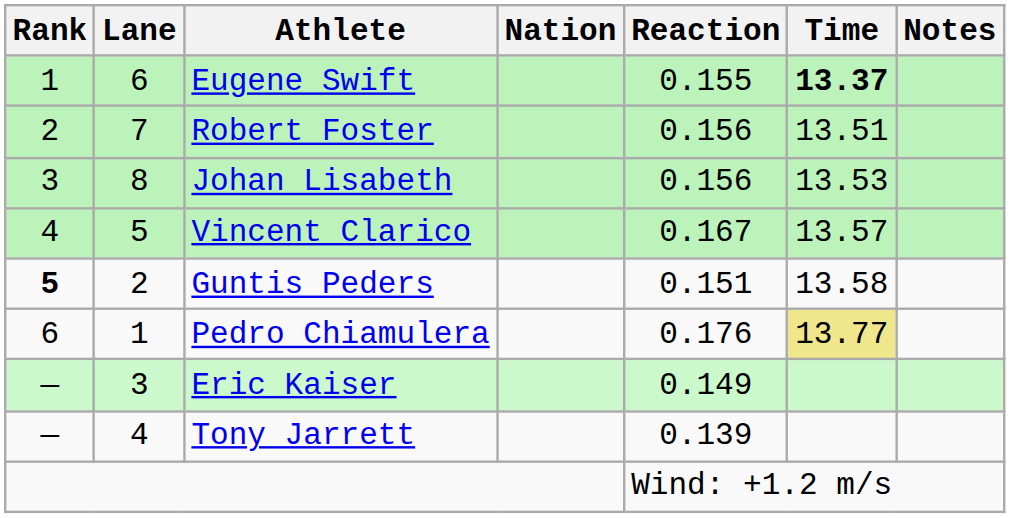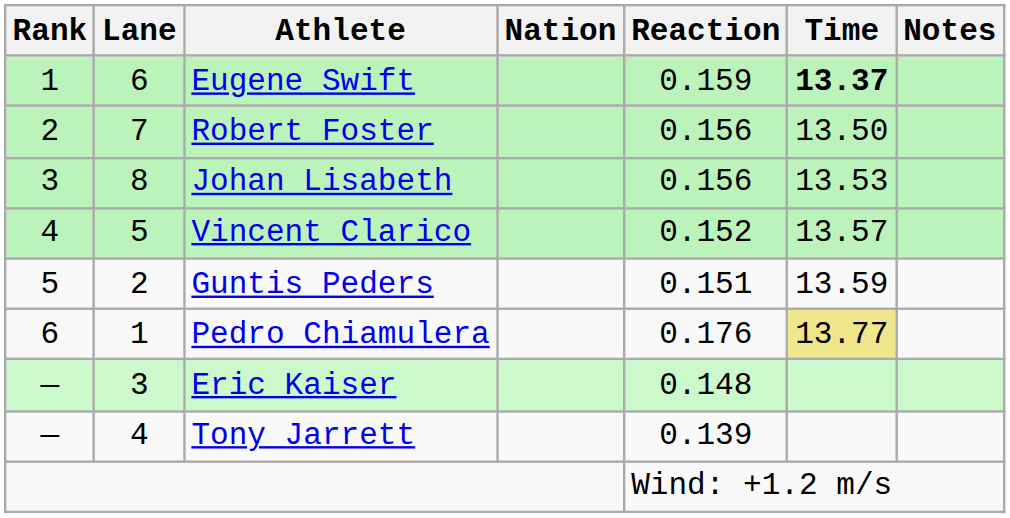Eugene Swift | Reaction: 0.155 -> 0.159
Robert Foster | Time: 13.51 -> 13.50
Vincent Clarico | Reaction: 0.167 -> 0.152
Guntis Peders | Rank: bold -> normal
Guntis Peders | Time: 13.58 -> 13.59
Eric Kaiser | Reaction: 0.149 -> 0.148
